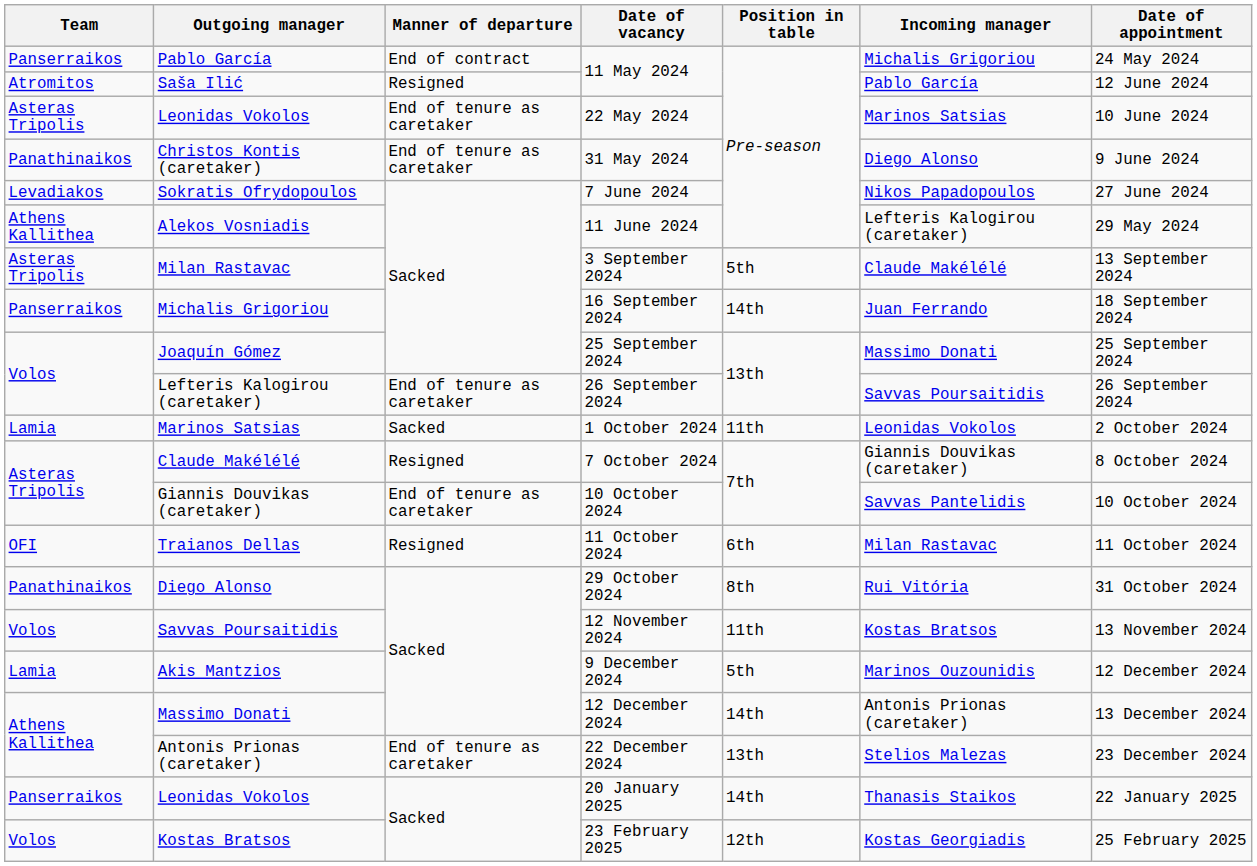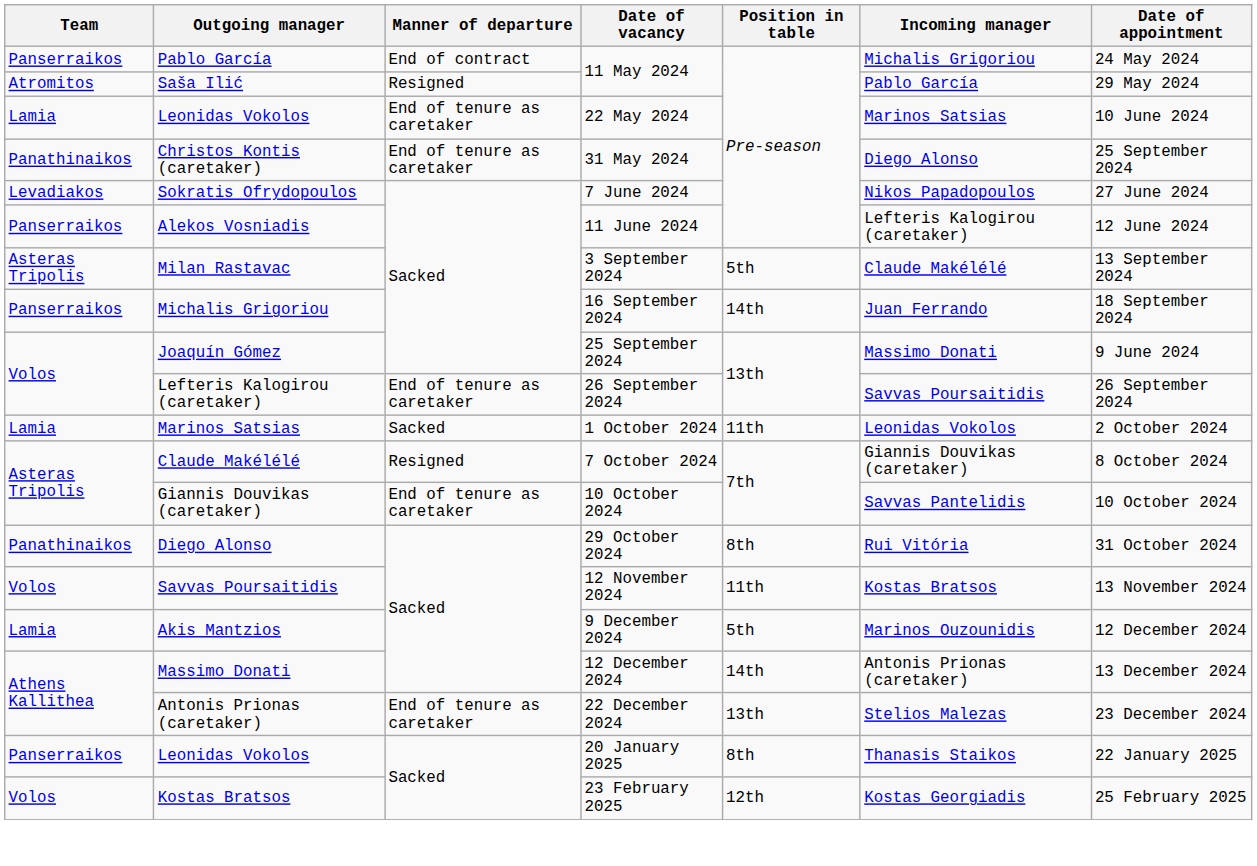Saša Ilić | Date of appointment: 12 June 2024 -> 29 May 2024
Leonidas Vokolos / 22 May 2024 | Team: Asteras Tripolis -> Lamia
Christos Kontis (caretaker) | Date of appointment: 9 June 2024 -> 25 September 2024
Alekos Vosniadis | Team: Athens Kallithea -> Panserraikos
Alekos Vosniadis | Date of appointment: 29 May 2024 -> 12 June 2024
Joaquín Gómez | Date of appointment: 25 September 2024 -> 9 June 2024
- row: OFI | Traianos Dellas | Resigned | 11 October 2024 | 6th | Milan Rastavac | 11 October 2024
Leonidas Vokolos / 20 January 2025 | Position in table: 14th -> 8th
